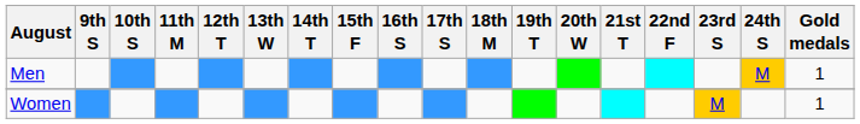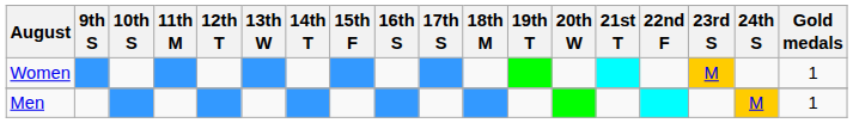rows swapped: Men <-> Women
